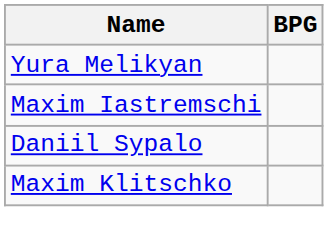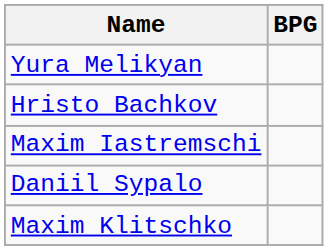+ row: Hristo Bachkov
